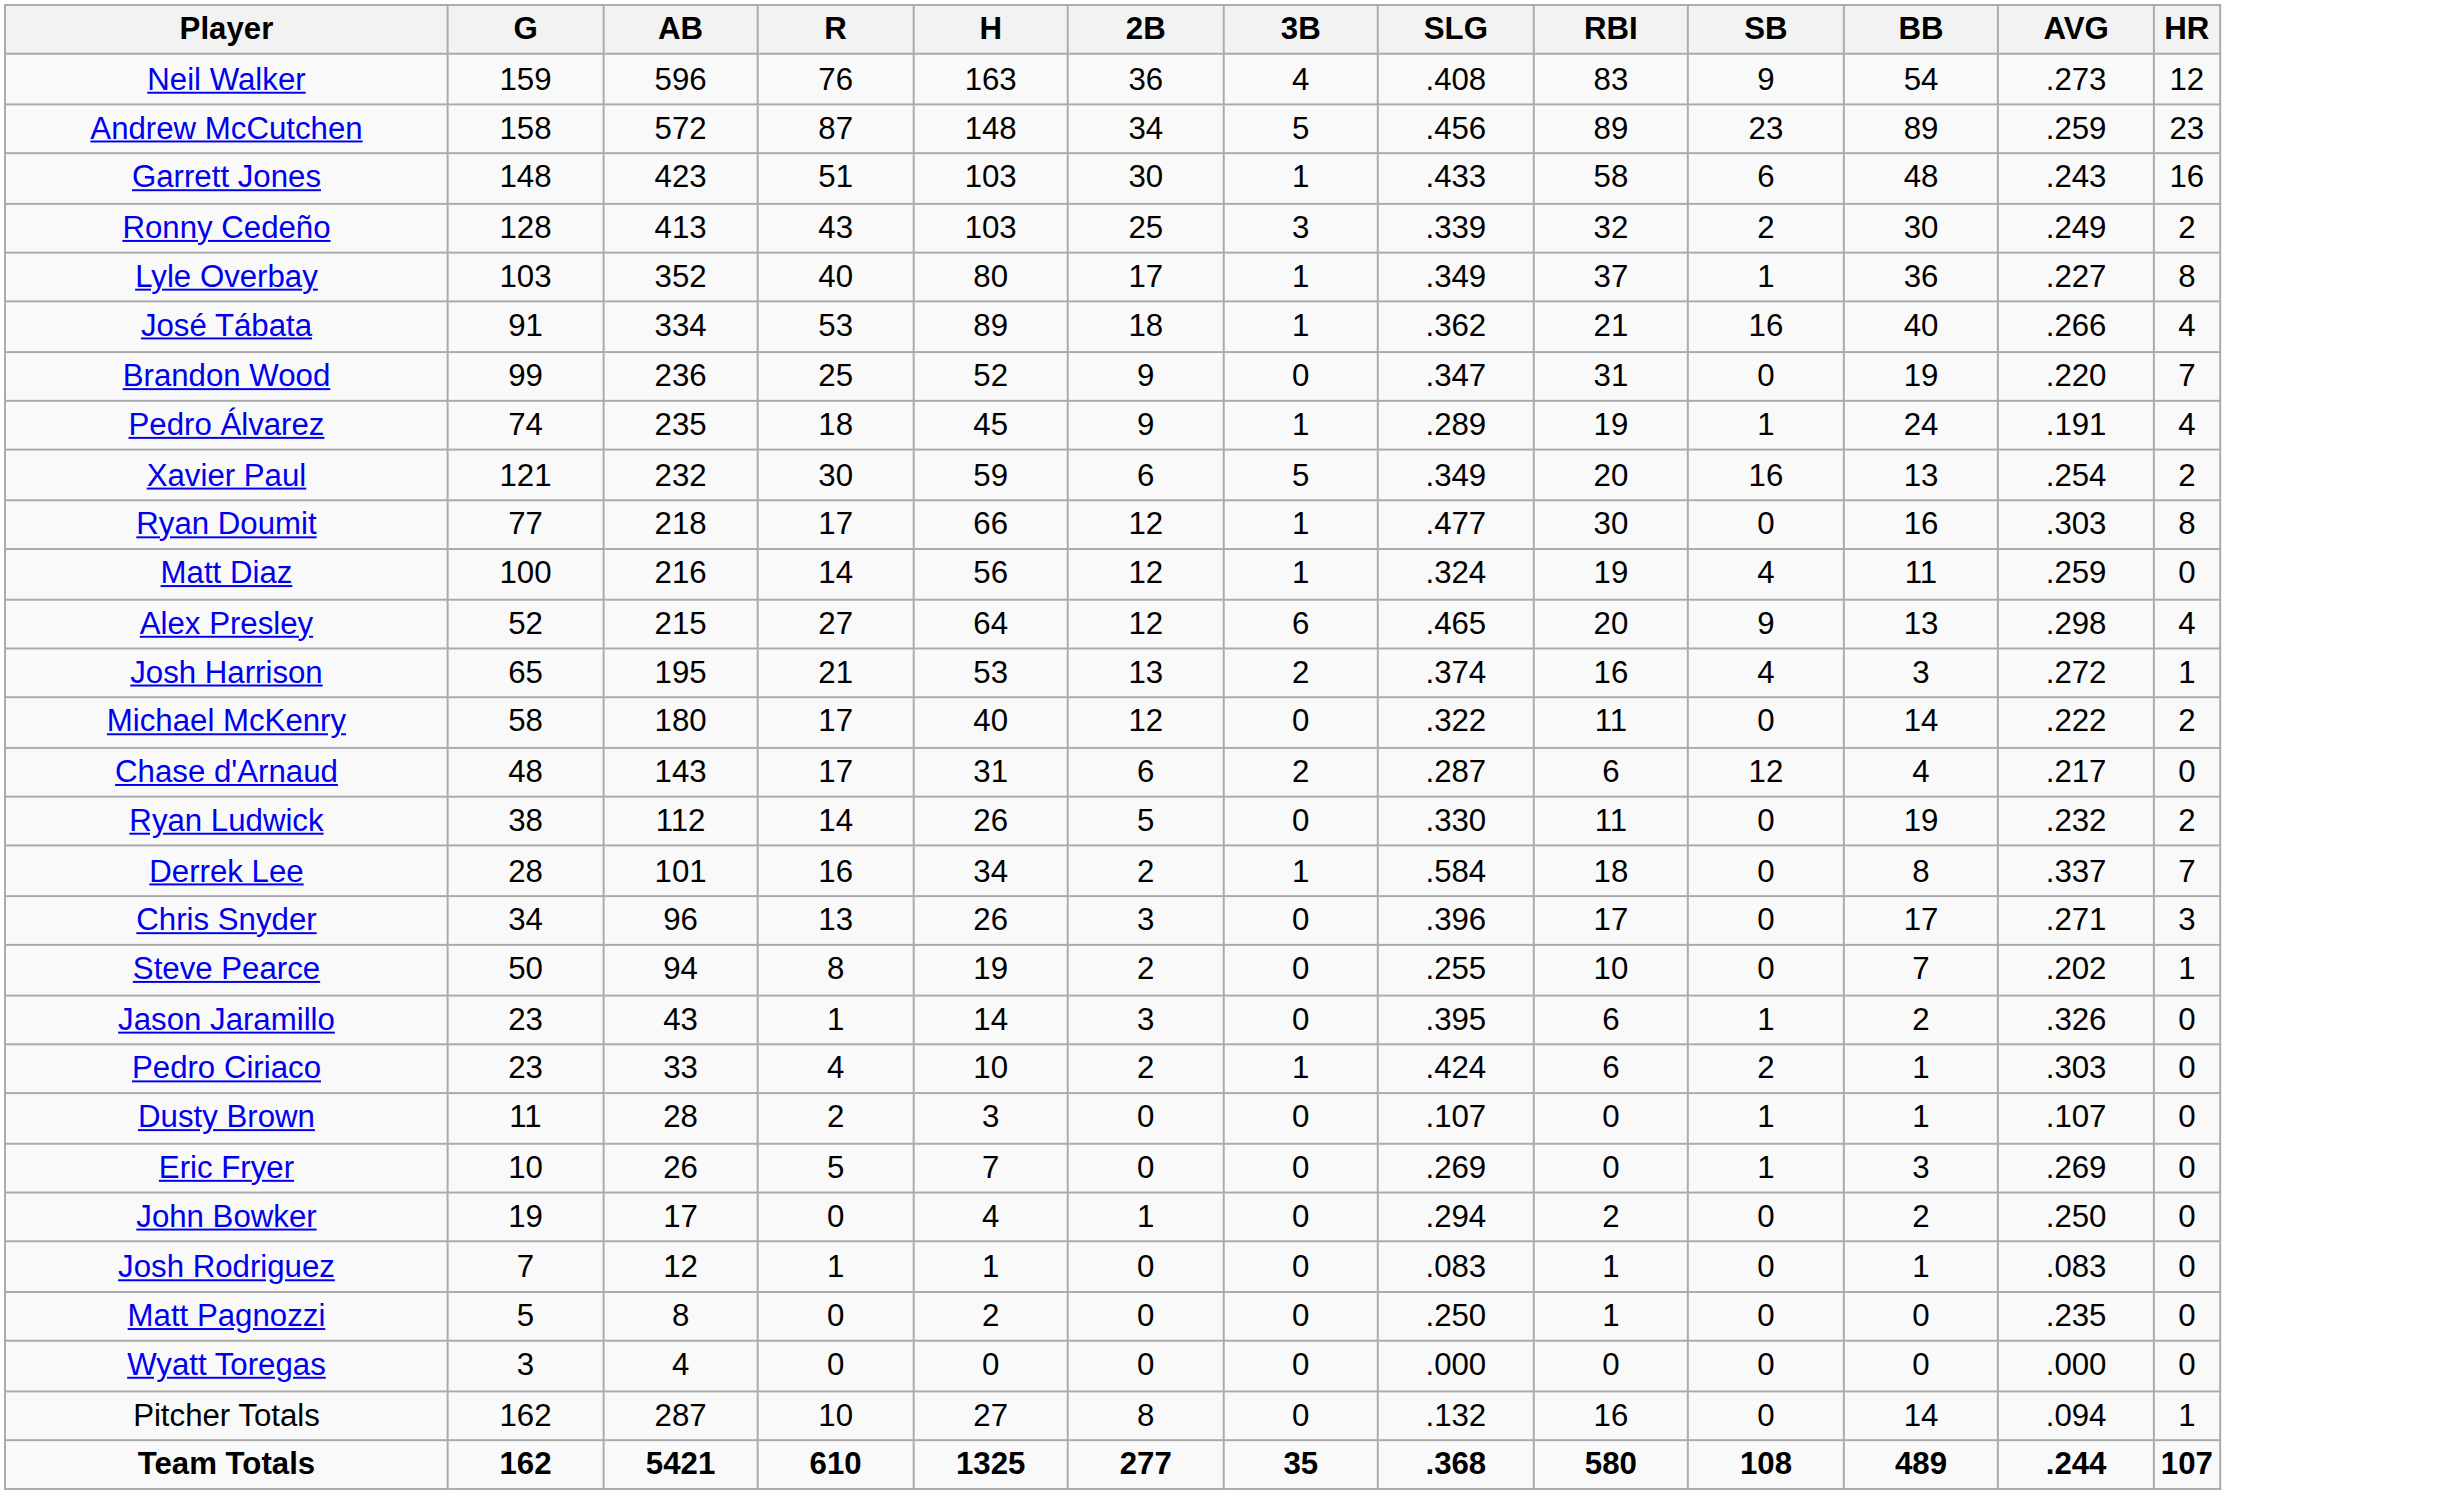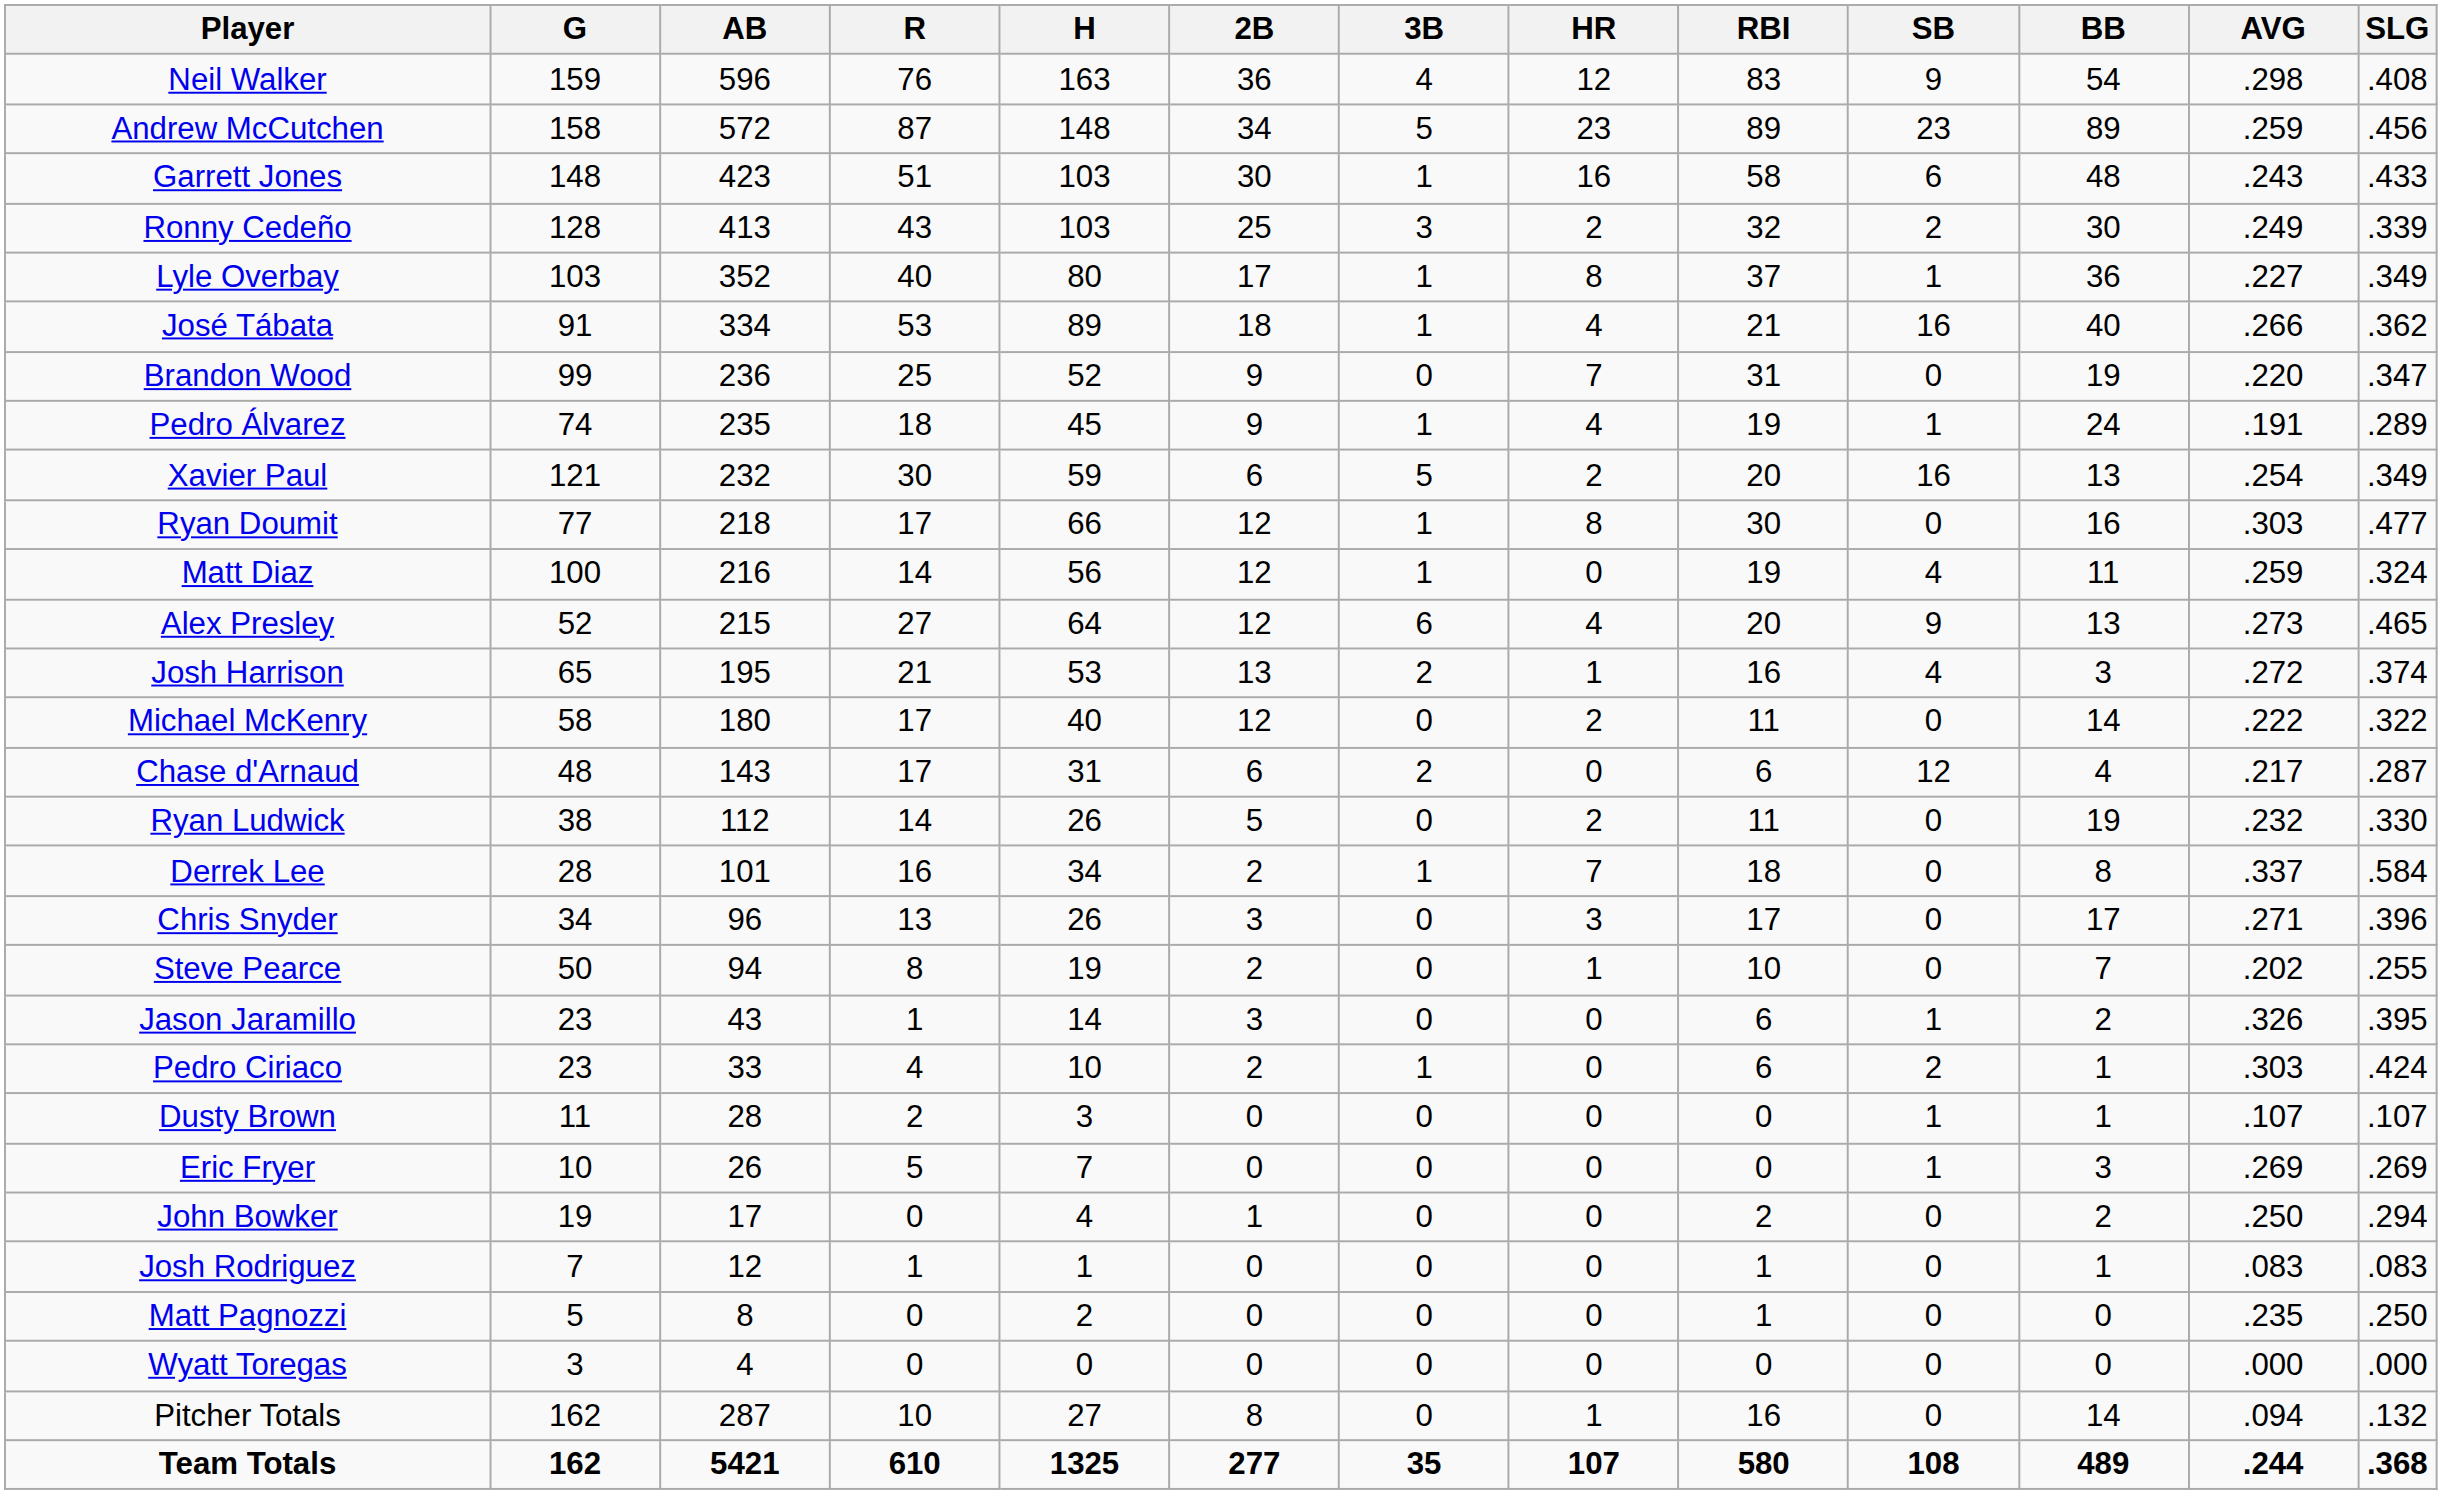columns swapped: HR <-> SLG
Neil Walker | AVG: .273 -> .298
Alex Presley | AVG: .298 -> .273
